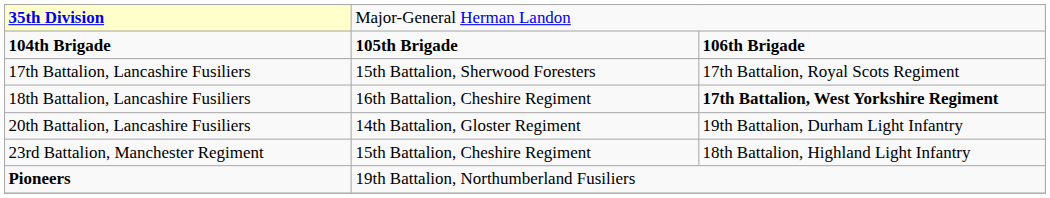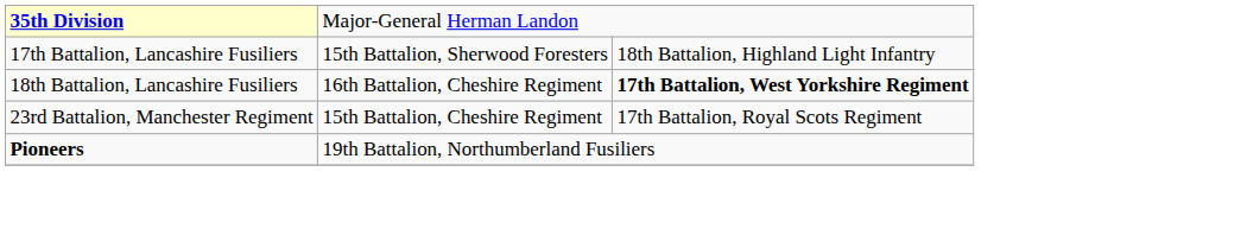- row: 104th Brigade | 105th Brigade | 106th Brigade
17th Battalion, Lancashire Fusiliers | column 3: 17th Battalion, Royal Scots Regiment -> 18th Battalion, Highland Light Infantry
- row: 20th Battalion, Lancashire Fusiliers | 14th Battalion, Gloster Regiment | 19th Battalion, Durham Light Infantry
23rd Battalion, Manchester Regiment | column 3: 18th Battalion, Highland Light Infantry -> 17th Battalion, Royal Scots Regiment
